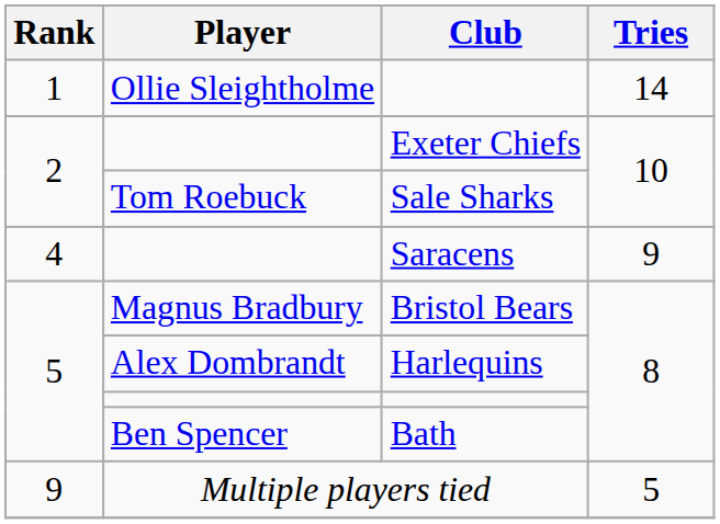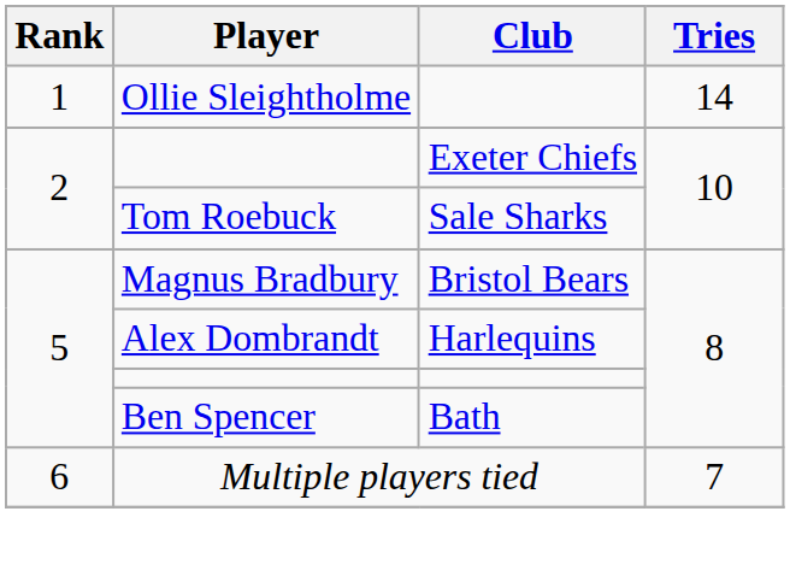- row: 4 | Saracens | 9
Multiple players tied | Rank: 9 -> 6
Multiple players tied | Tries: 5 -> 7
